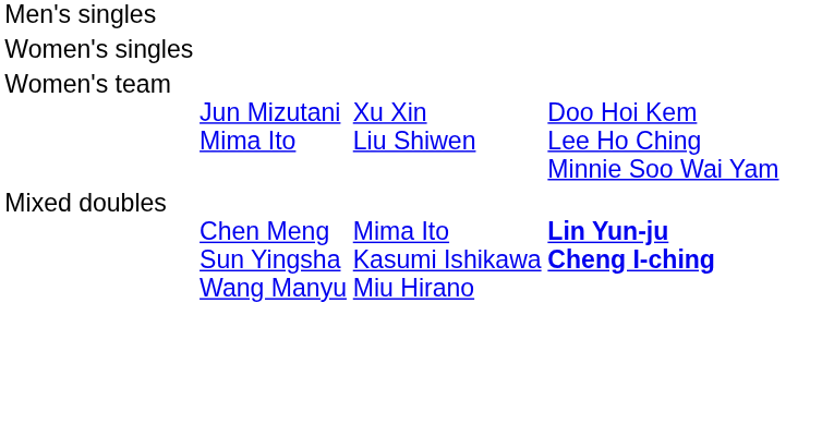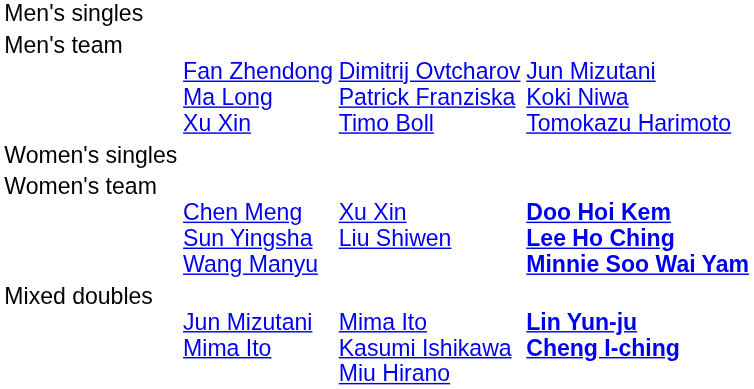+ row: Men's team | Fan Zhendong Ma Long Xu Xin | Dimitrij Ovtcharov Patrick Franziska Timo Boll | Jun Mizutani Koki Niwa Tomokazu Harimoto
Women's team | column 2: Jun Mizutani Mima Ito -> Chen Meng Sun Yingsha Wang Manyu
Women's team | column 4: normal -> bold
Mixed doubles | column 2: Chen Meng Sun Yingsha Wang Manyu -> Jun Mizutani Mima Ito
